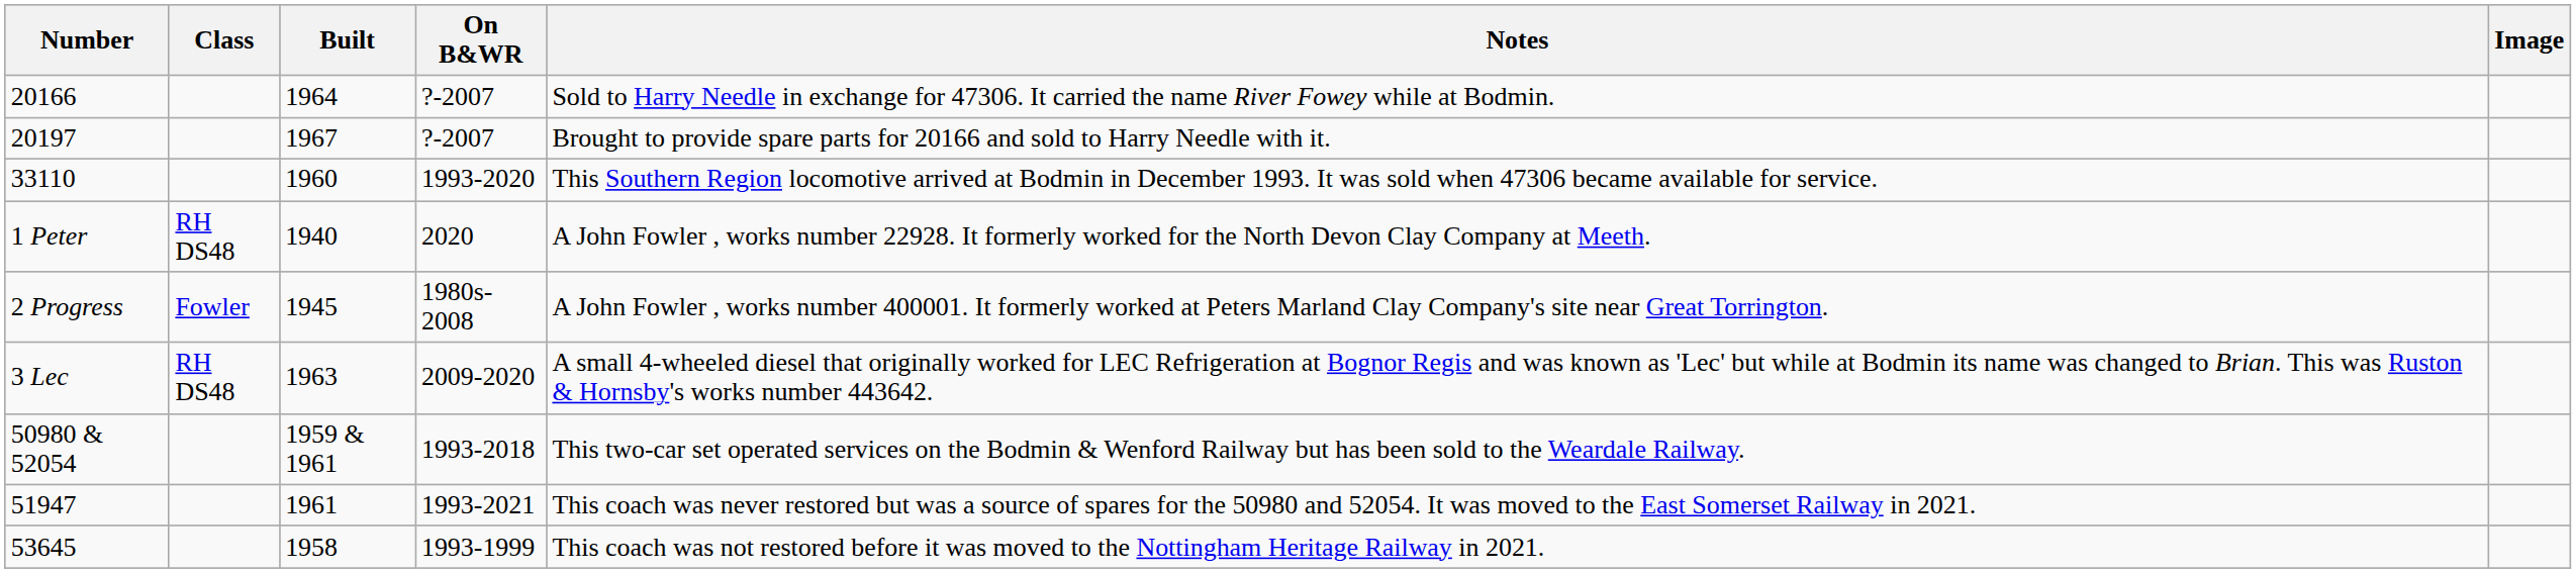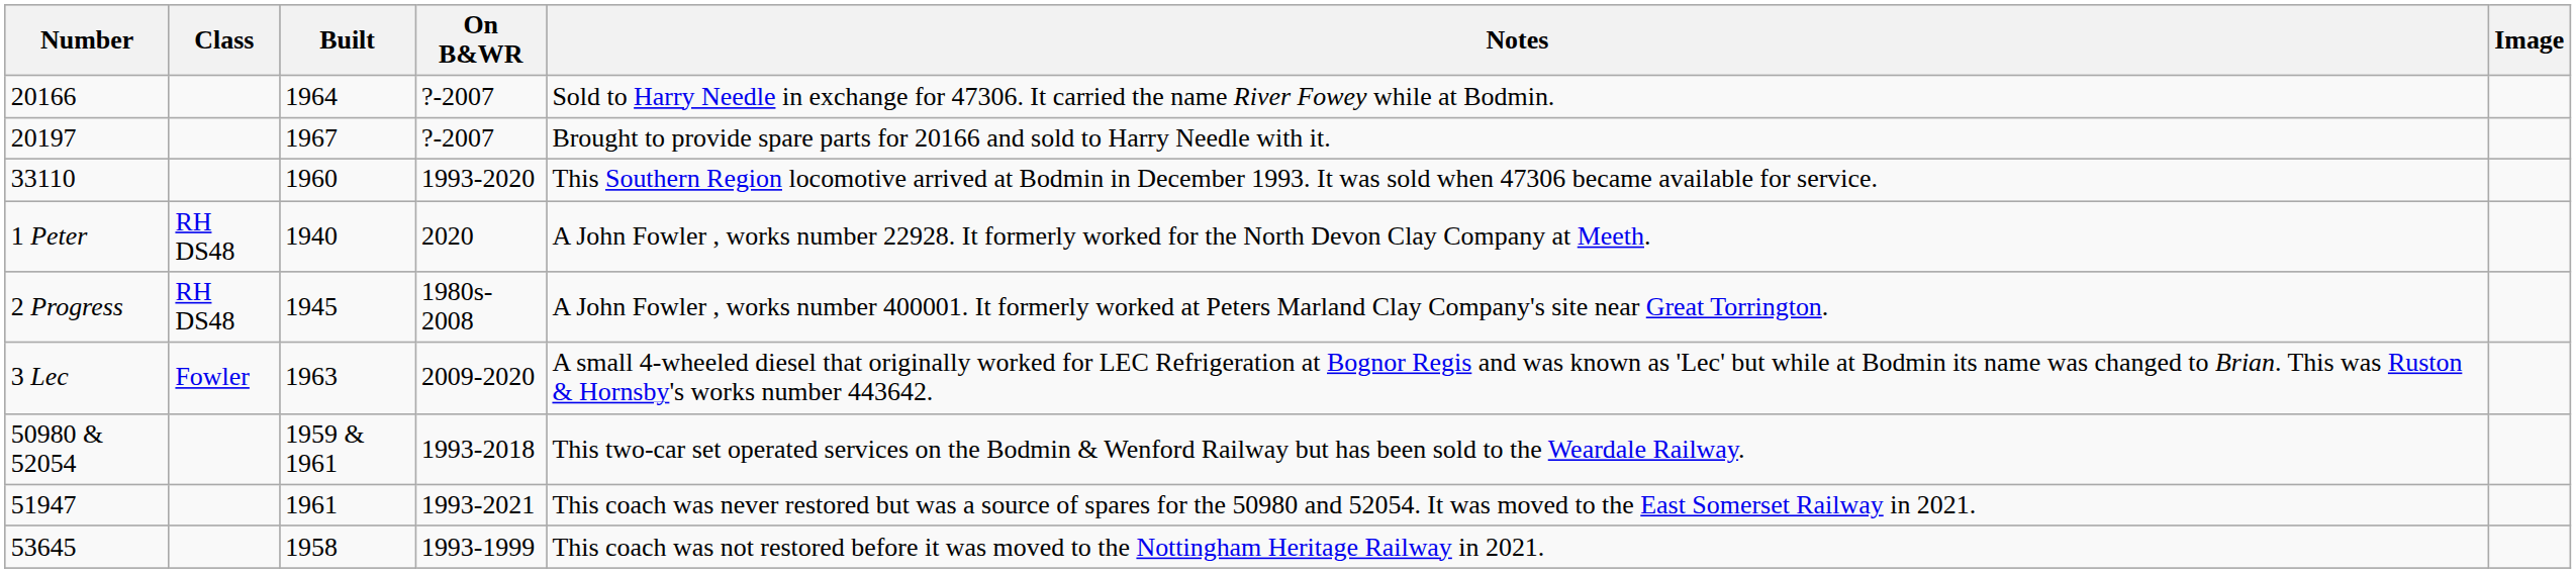2 Progress | Class: Fowler -> RH DS48
3 Lec | Class: RH DS48 -> Fowler
